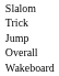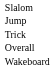rows swapped: Jump <-> Trick
